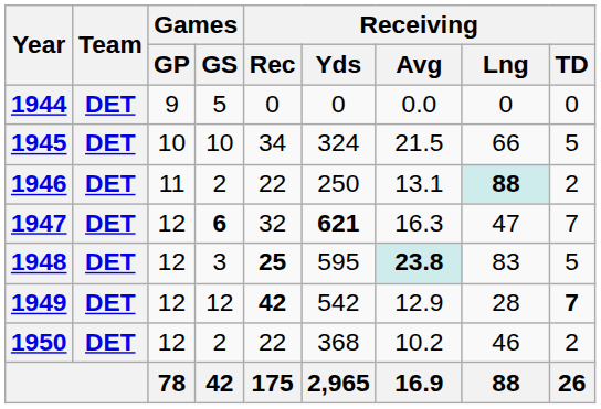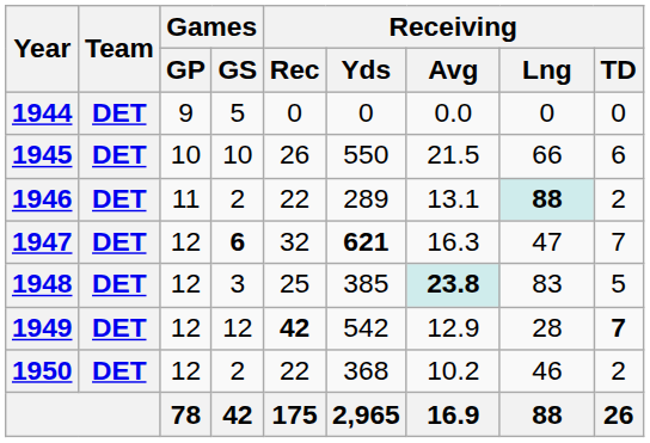1945 | Receiving / Rec: 34 -> 26
1945 | Receiving / Yds: 324 -> 550
1945 | Receiving / TD: 5 -> 6
1946 | Receiving / Yds: 250 -> 289
1948 | Receiving / Rec: bold -> normal
1948 | Receiving / Yds: 595 -> 385
